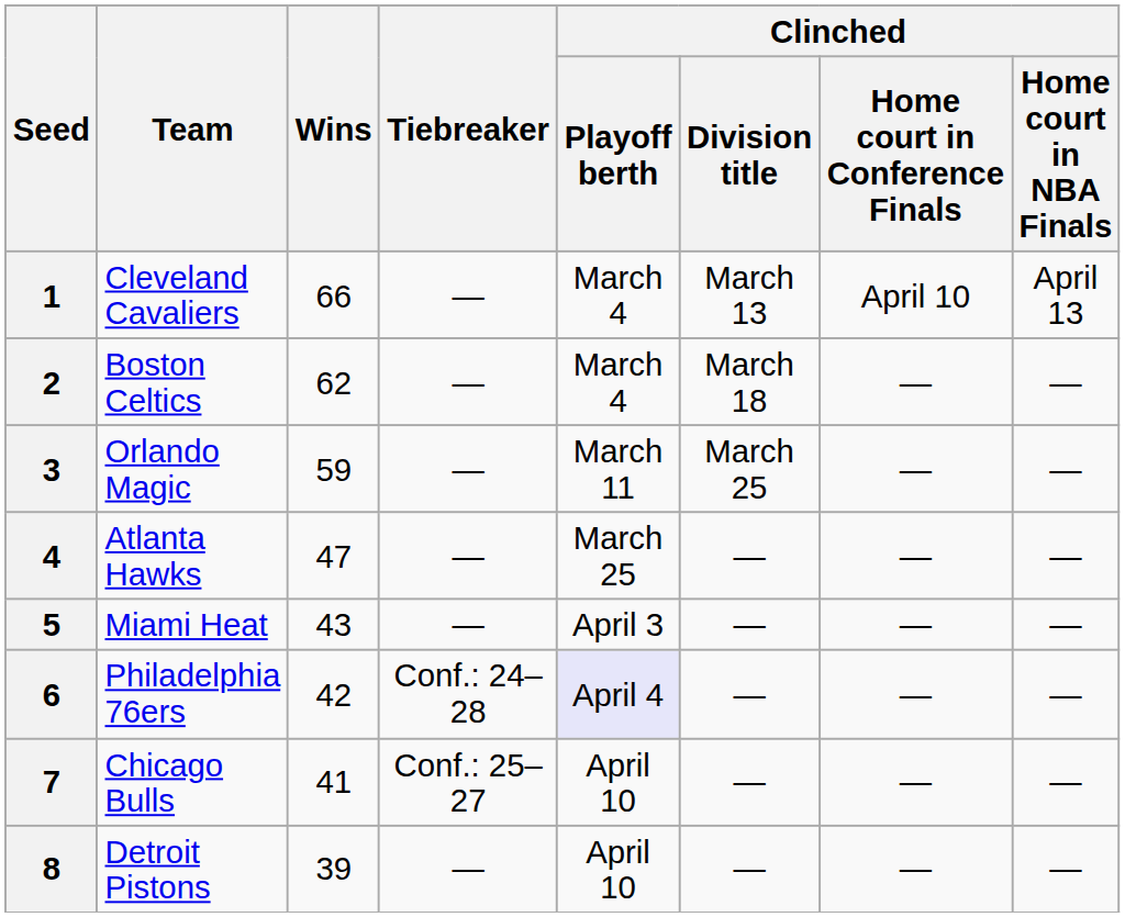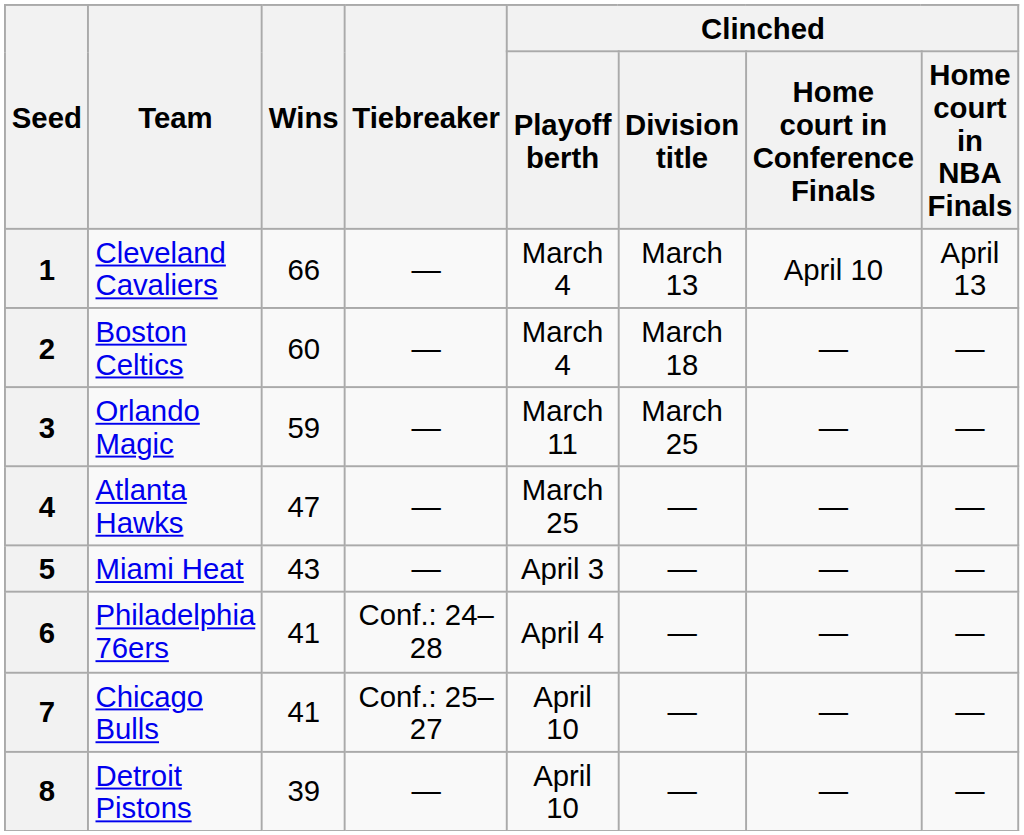2 | Wins: 62 -> 60
6 | Wins: 42 -> 41
6 | Clinched / Playoff berth: lavender background -> no background
